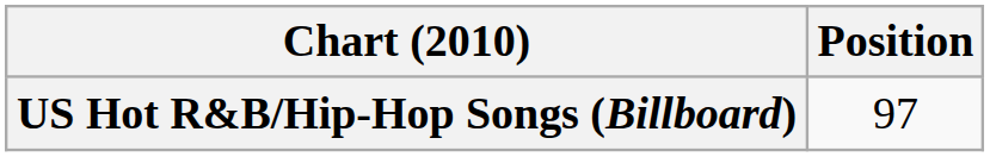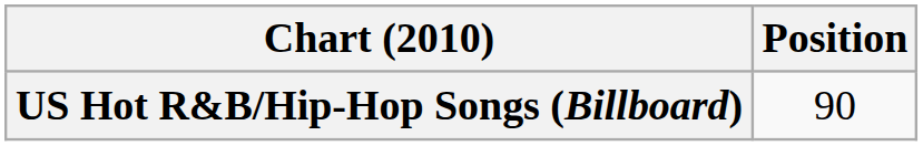US Hot R&B/Hip-Hop Songs (Billboard) | Position: 97 -> 90
